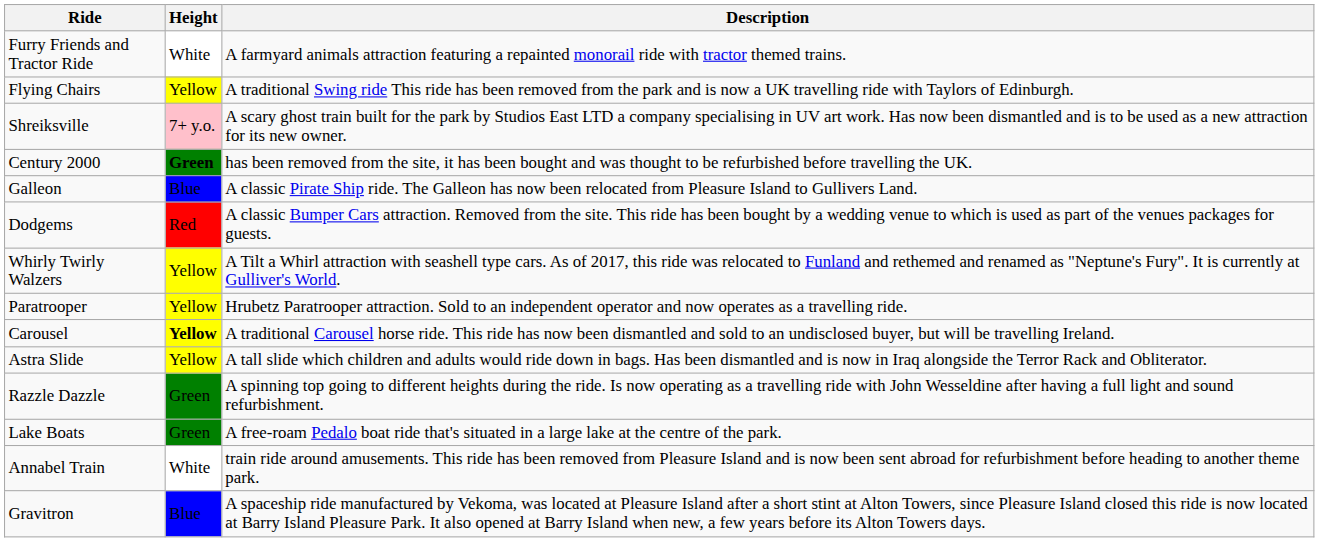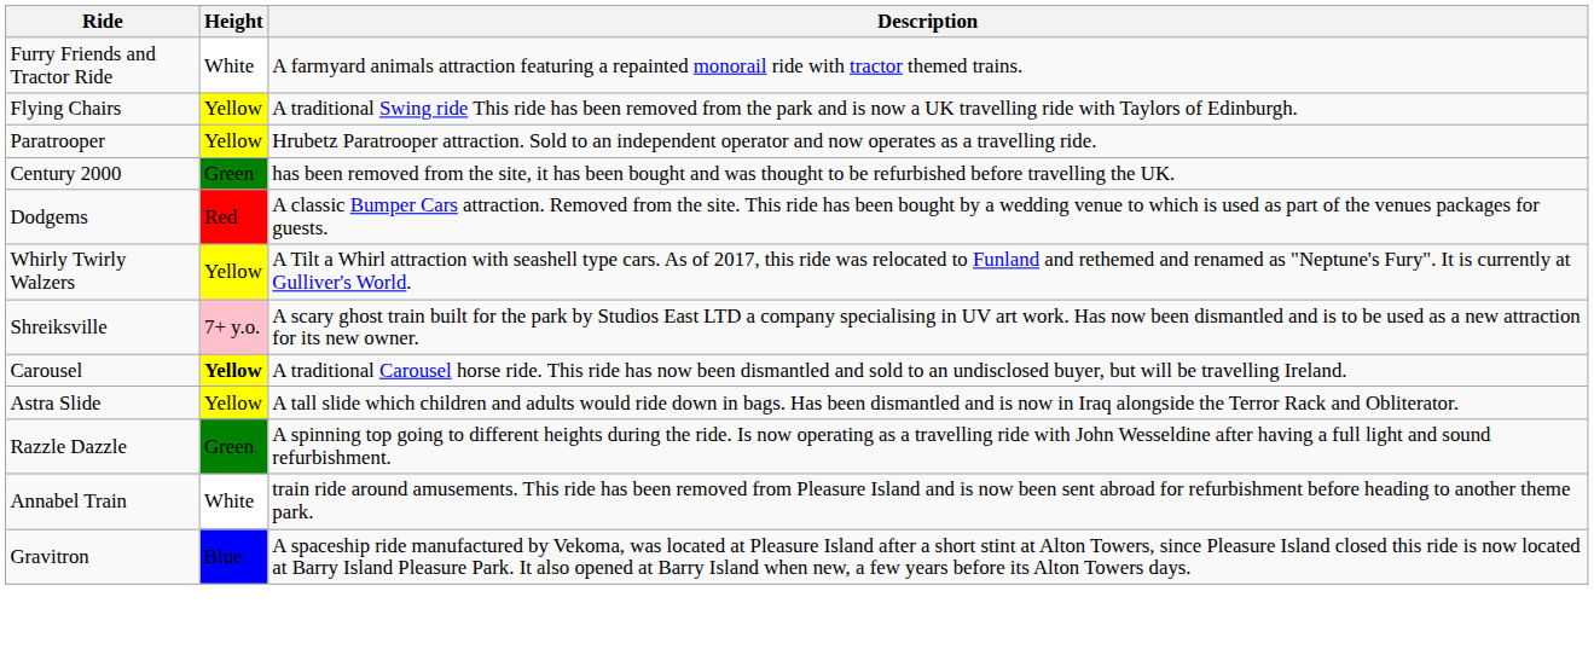rows swapped: Shreiksville <-> Paratrooper
Century 2000 | Height: bold -> normal
- row: Galleon | Blue | A classic Pirate Ship ride. The Galleon has now been relocated from Pleasure Island to Gullivers Land.
- row: Lake Boats | Green | A free-roam Pedalo boat ride that's situated in a large lake at the centre of the park.
